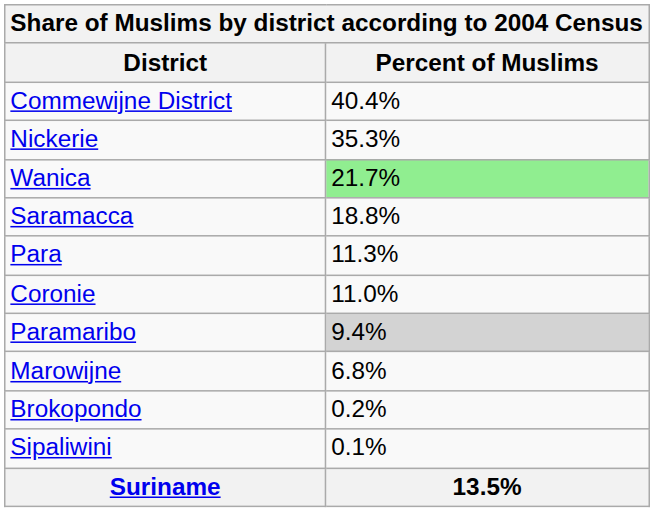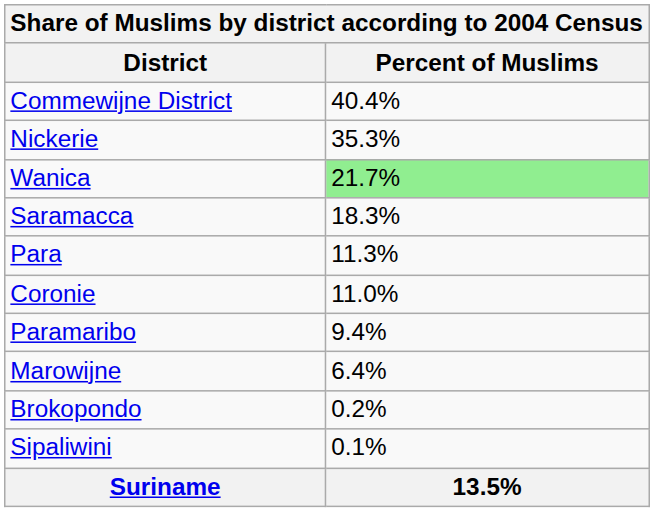Saramacca | Percent of Muslims: 18.8% -> 18.3%
Paramaribo | Percent of Muslims: lightgrey background -> no background
Marowijne | Percent of Muslims: 6.8% -> 6.4%
